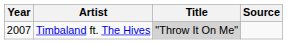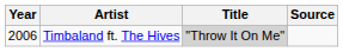Timbaland ft. The Hives | Year: 2007 -> 2006
